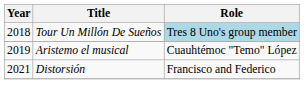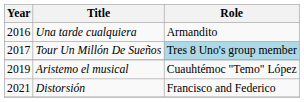+ row: 2016 | Una tarde cualquiera | Armandito
Tour Un Millón De Sueños | Year: 2018 -> 2017
